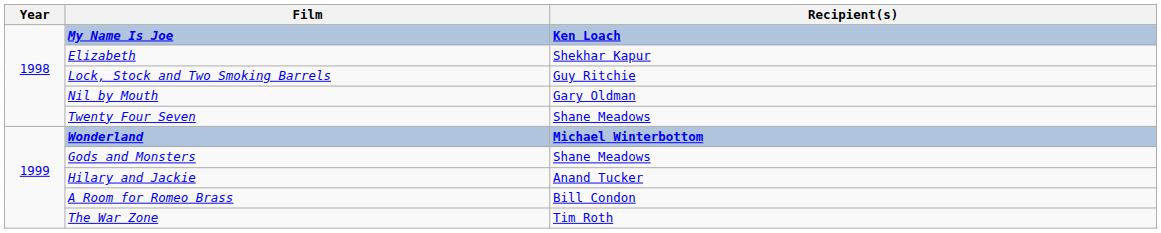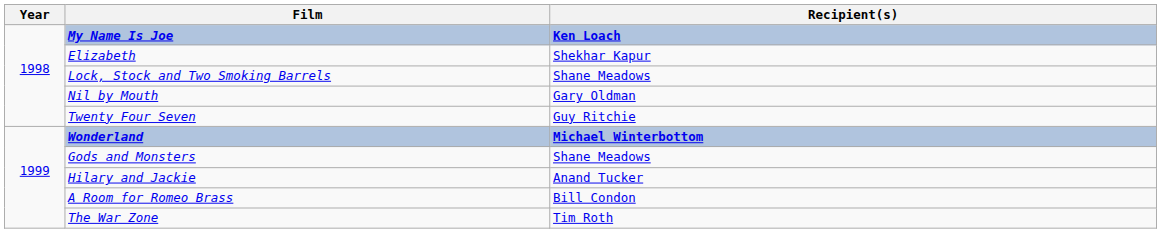Lock, Stock and Two Smoking Barrels | Recipient(s): Guy Ritchie -> Shane Meadows
Twenty Four Seven | Recipient(s): Shane Meadows -> Guy Ritchie
